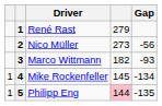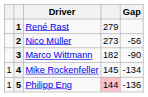Marco Wittmann | Gap: -93 -> -90
Philipp Eng | Gap: -135 -> -136
